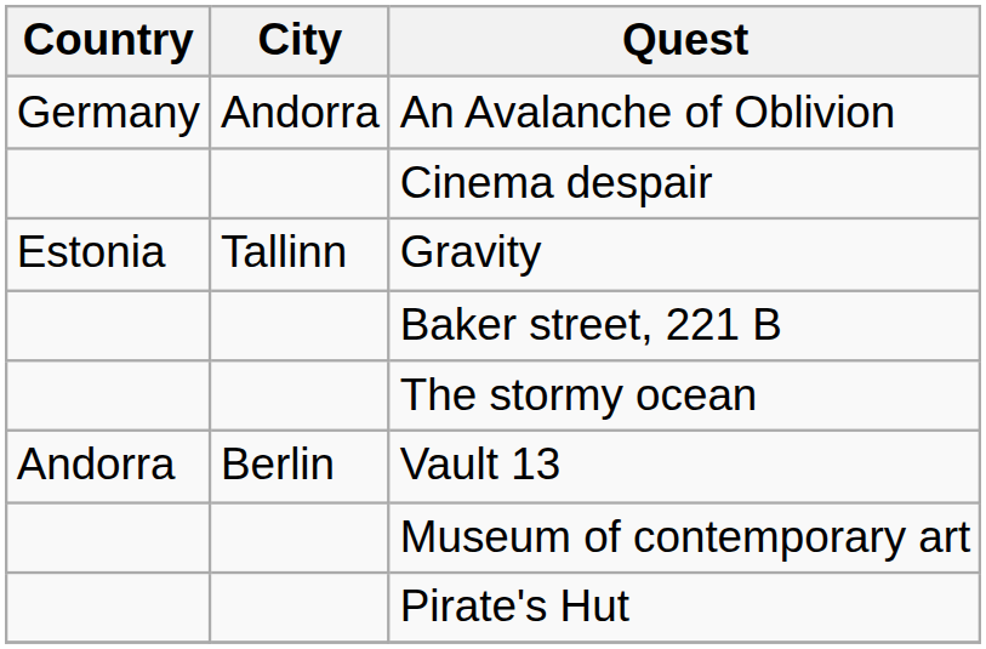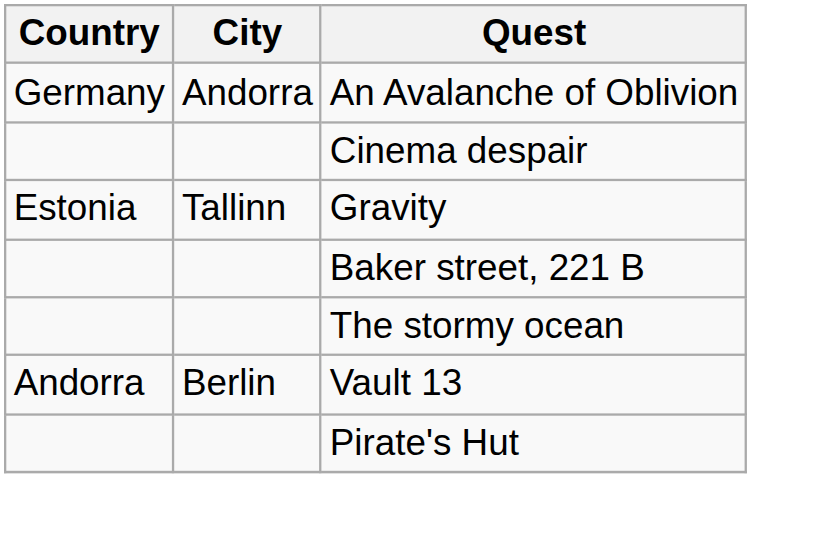- row: Museum of contemporary art
